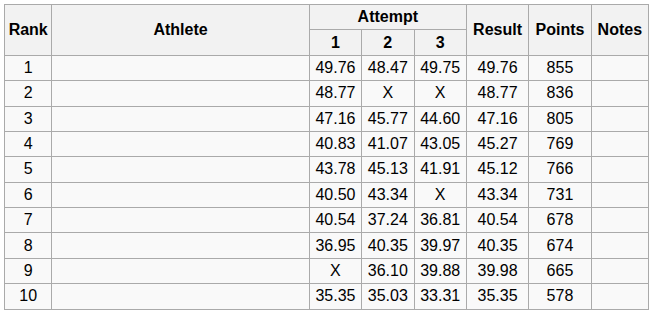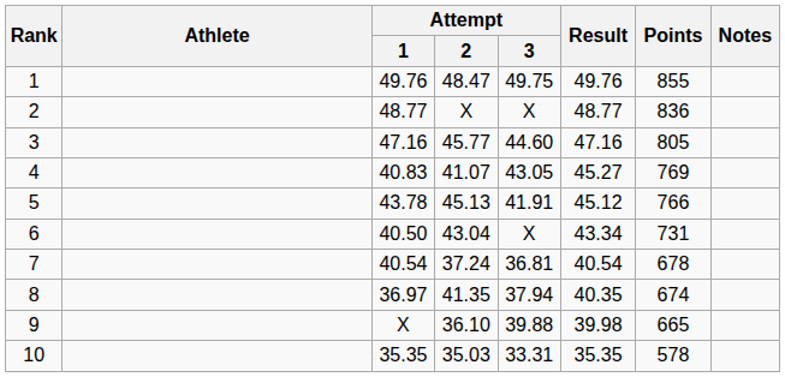6 | Attempt / 2: 43.34 -> 43.04
8 | Attempt / 1: 36.95 -> 36.97
8 | Attempt / 2: 40.35 -> 41.35
8 | Attempt / 3: 39.97 -> 37.94
